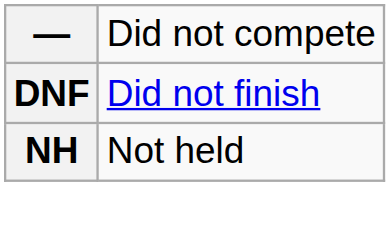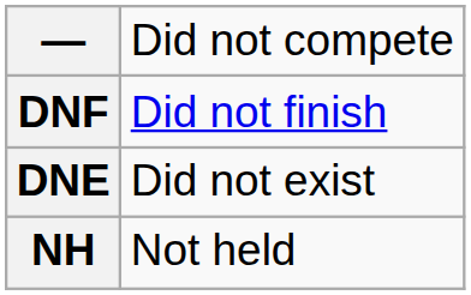+ row: DNE | Did not exist
